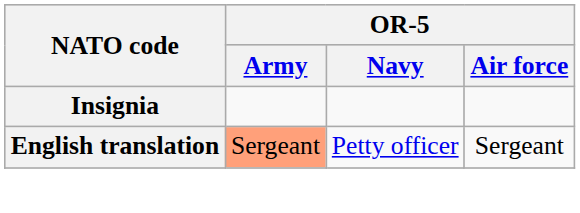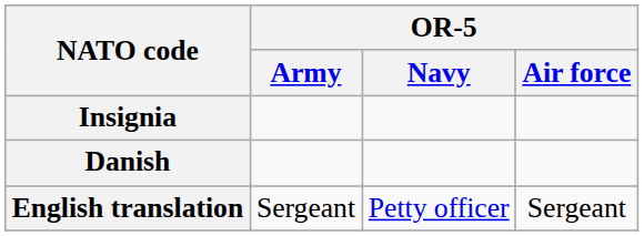+ row: Danish
English translation | OR-5 / Army: lightsalmon background -> no background
